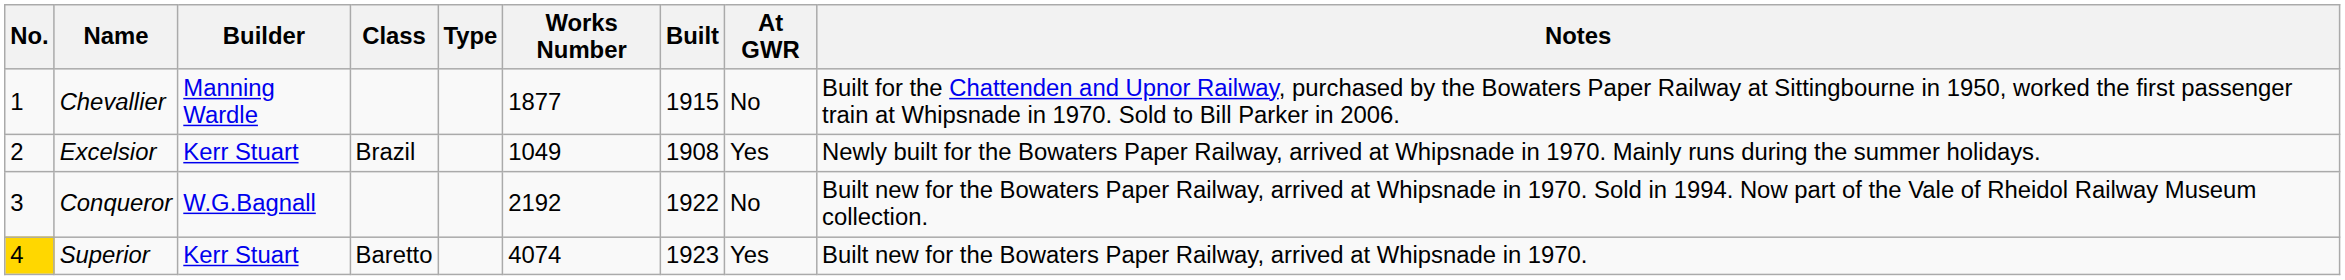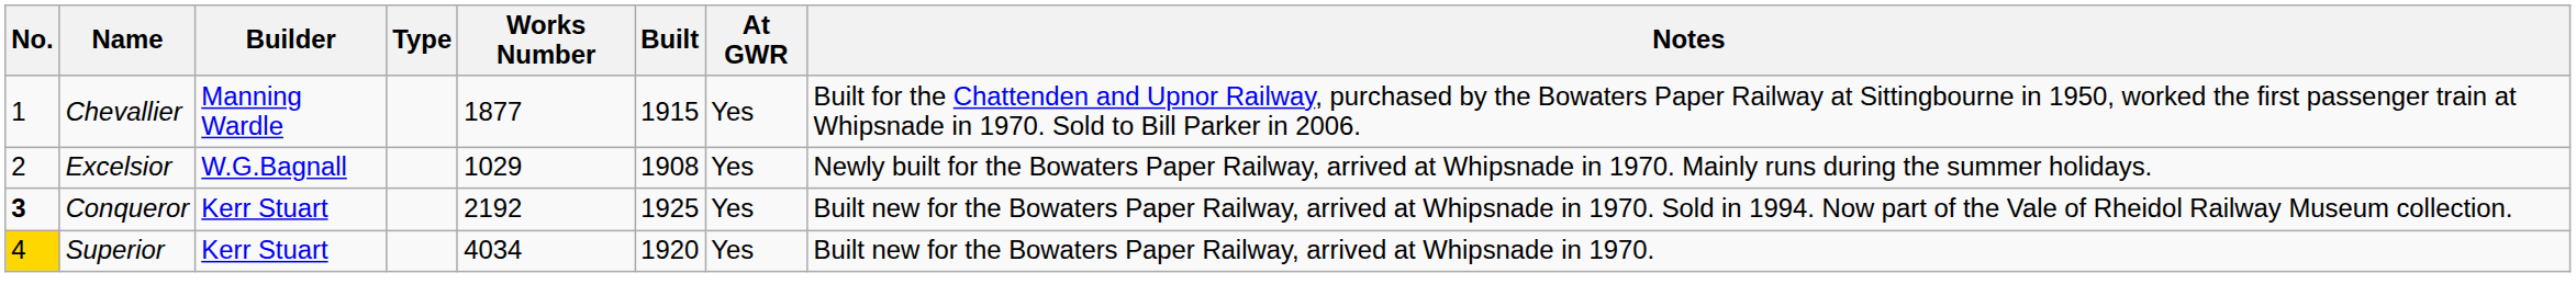- column: Class | Brazil | Baretto
Chevallier | At GWR: No -> Yes
Excelsior | Builder: Kerr Stuart -> W.G.Bagnall
Excelsior | Works Number: 1049 -> 1029
Conqueror | No.: normal -> bold
Conqueror | Builder: W.G.Bagnall -> Kerr Stuart
Conqueror | Built: 1922 -> 1925
Conqueror | At GWR: No -> Yes
Superior | Works Number: 4074 -> 4034
Superior | Built: 1923 -> 1920
